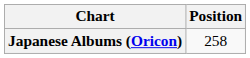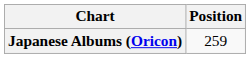Japanese Albums (Oricon) | Position: 258 -> 259
